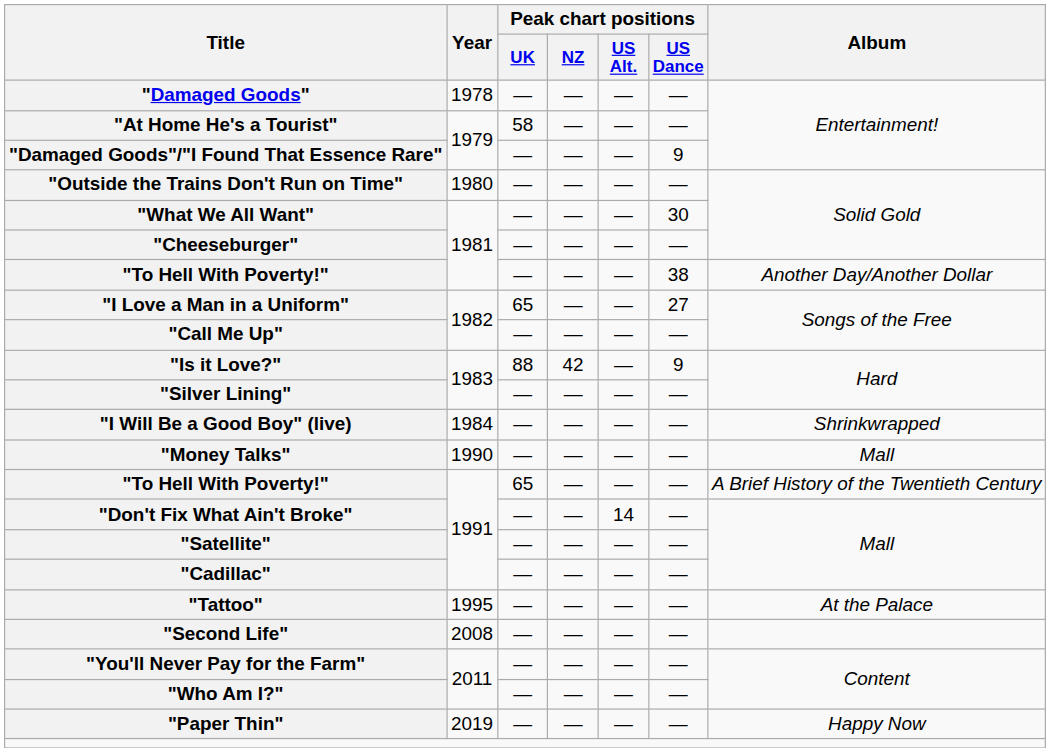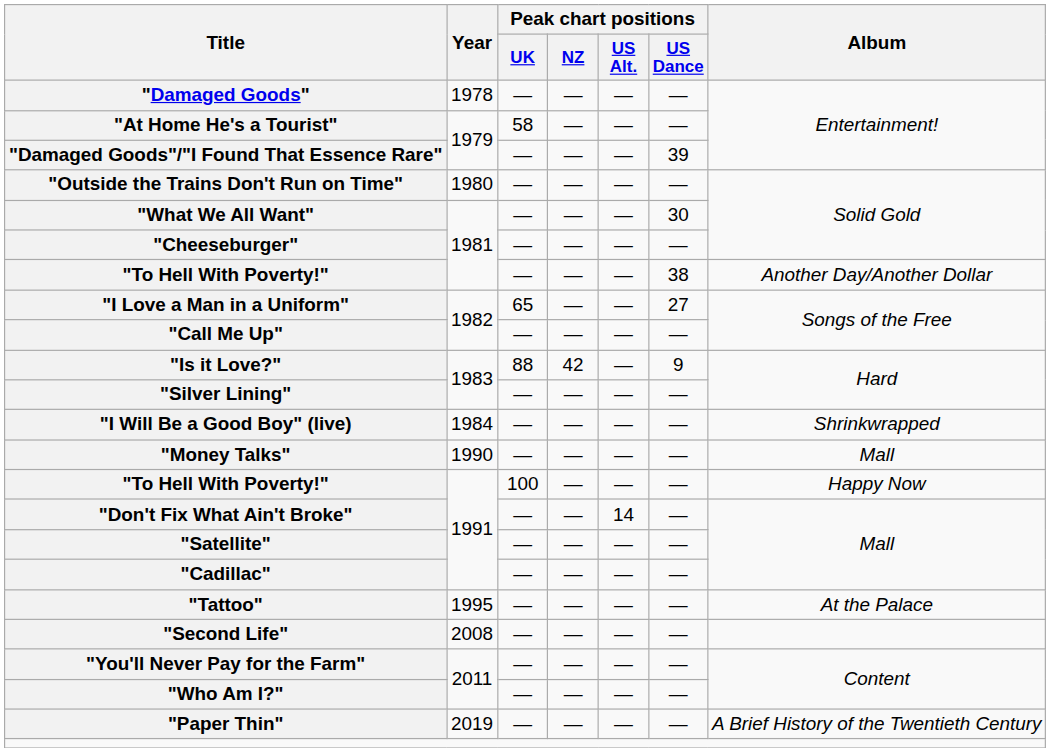"Damaged Goods"/"I Found That Essence Rare" | Peak chart positions / US Dance: 9 -> 39
"To Hell With Poverty!" / 1991 | Peak chart positions / UK: 65 -> 100
"To Hell With Poverty!" / 1991 | Album: A Brief History of the Twentieth Century -> Happy Now
"Paper Thin" | Album: Happy Now -> A Brief History of the Twentieth Century
